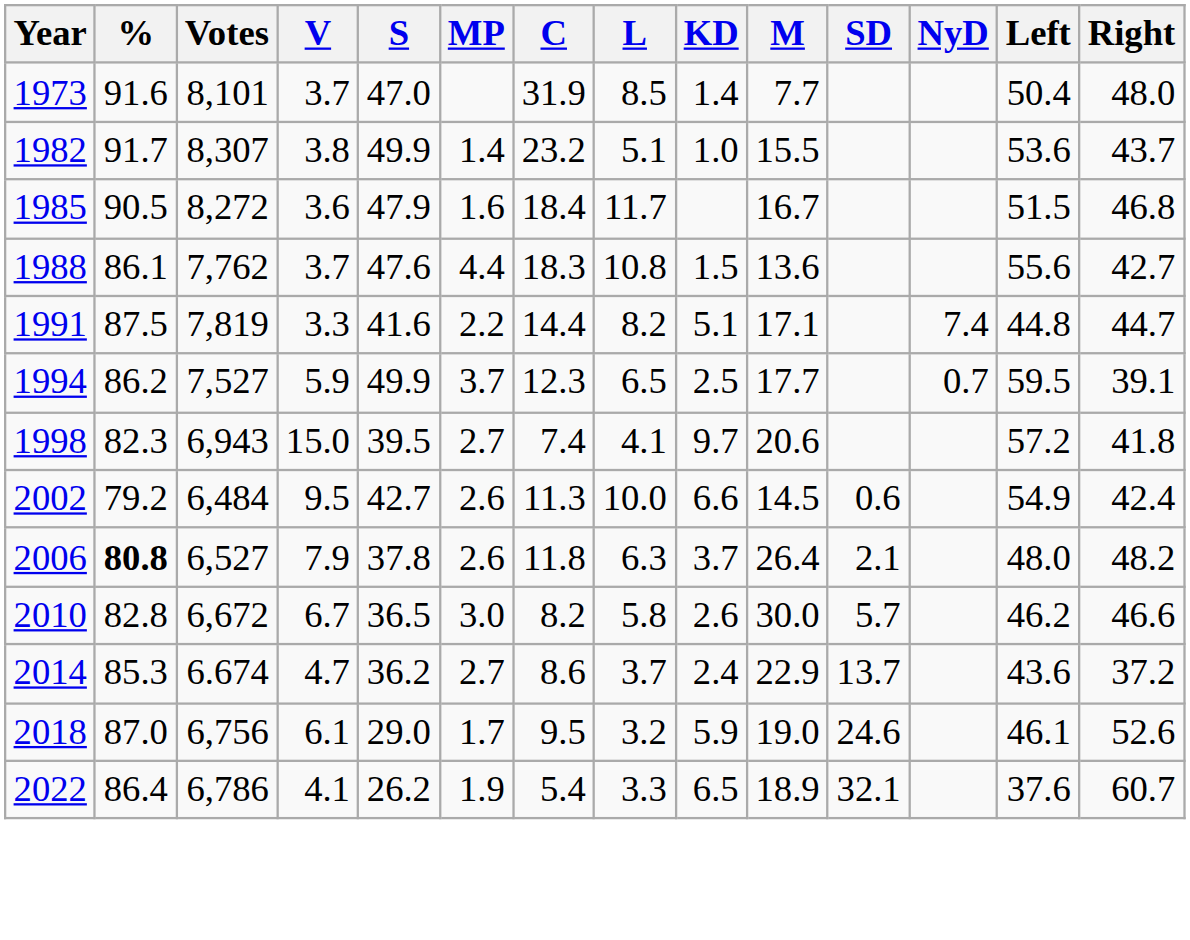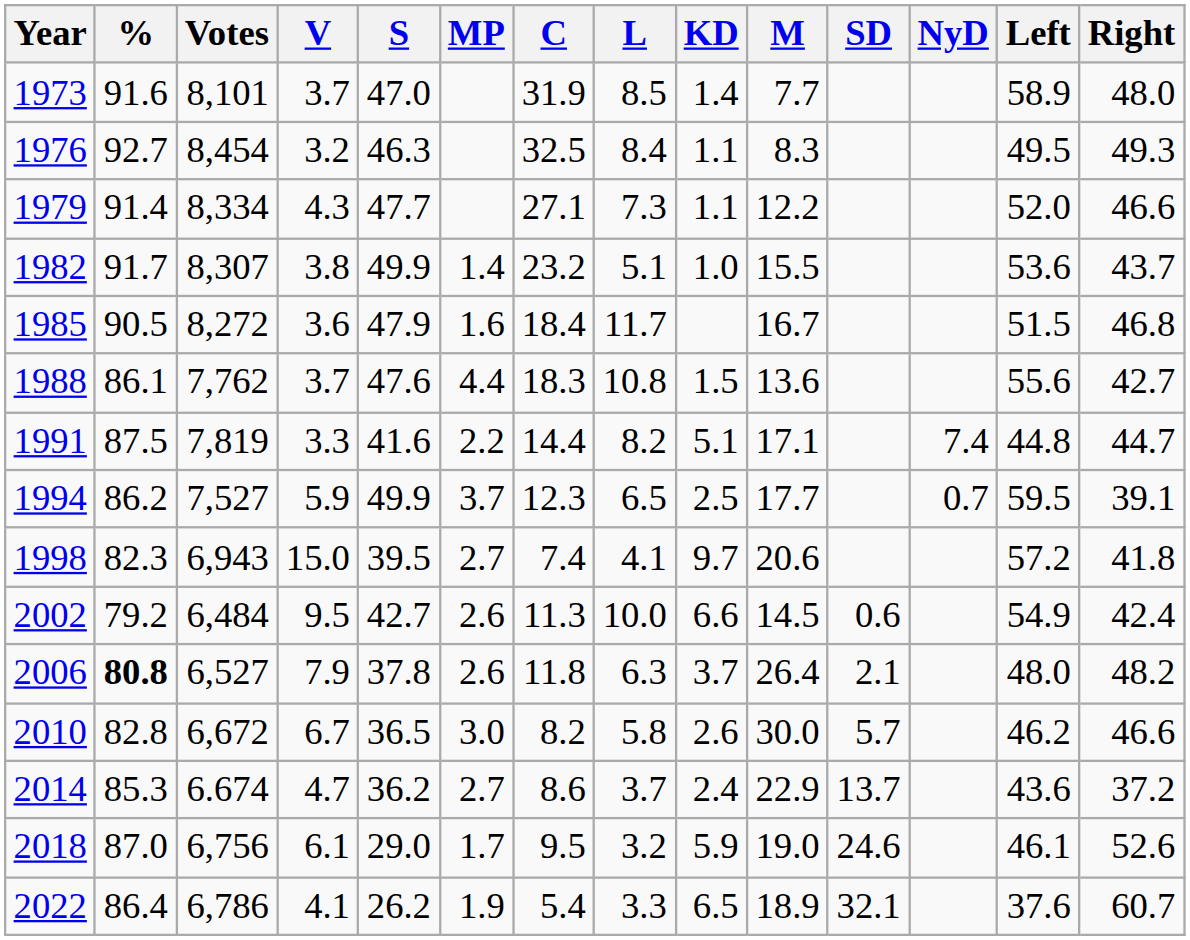1973 | Left: 50.4 -> 58.9
+ row: 1976 | 92.7 | 8,454 | 3.2 | 46.3 | 32.5 | 8.4 | 1.1 | 8.3 | 49.5 | 49.3
+ row: 1979 | 91.4 | 8,334 | 4.3 | 47.7 | 27.1 | 7.3 | 1.1 | 12.2 | 52.0 | 46.6
